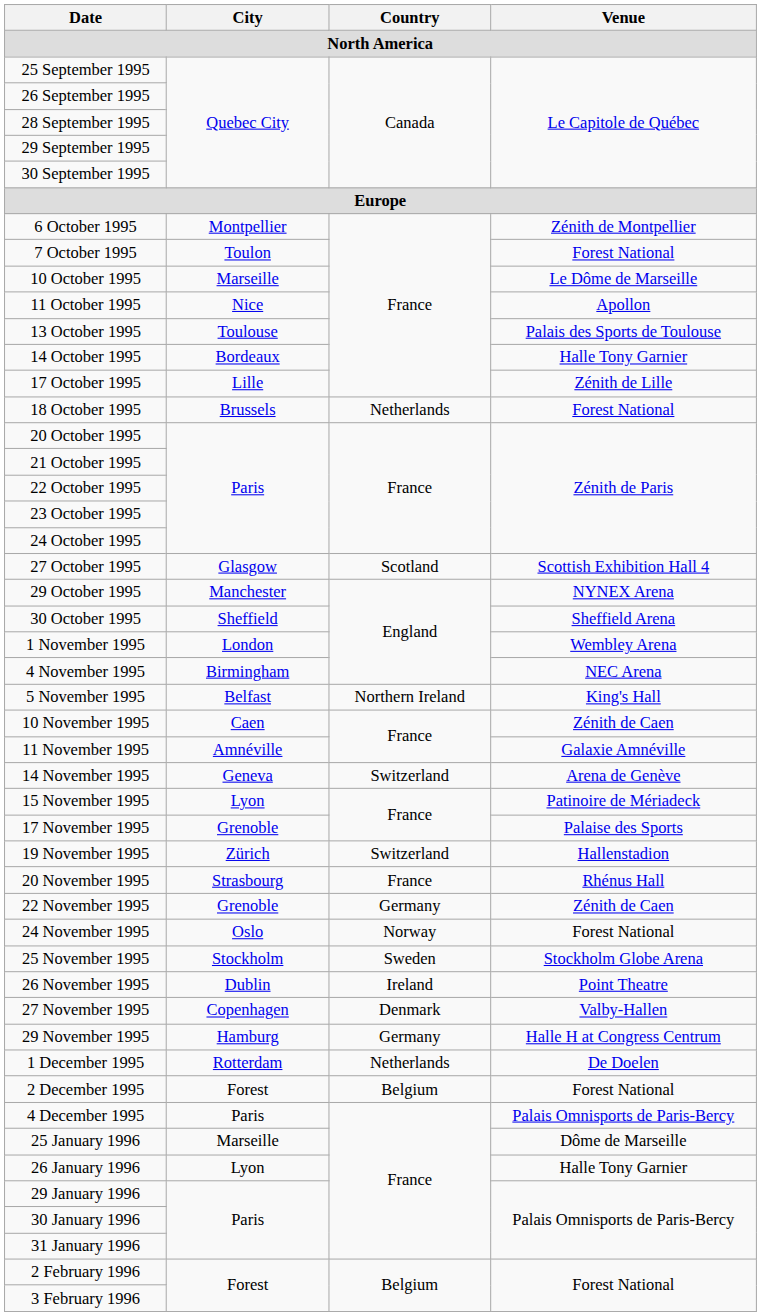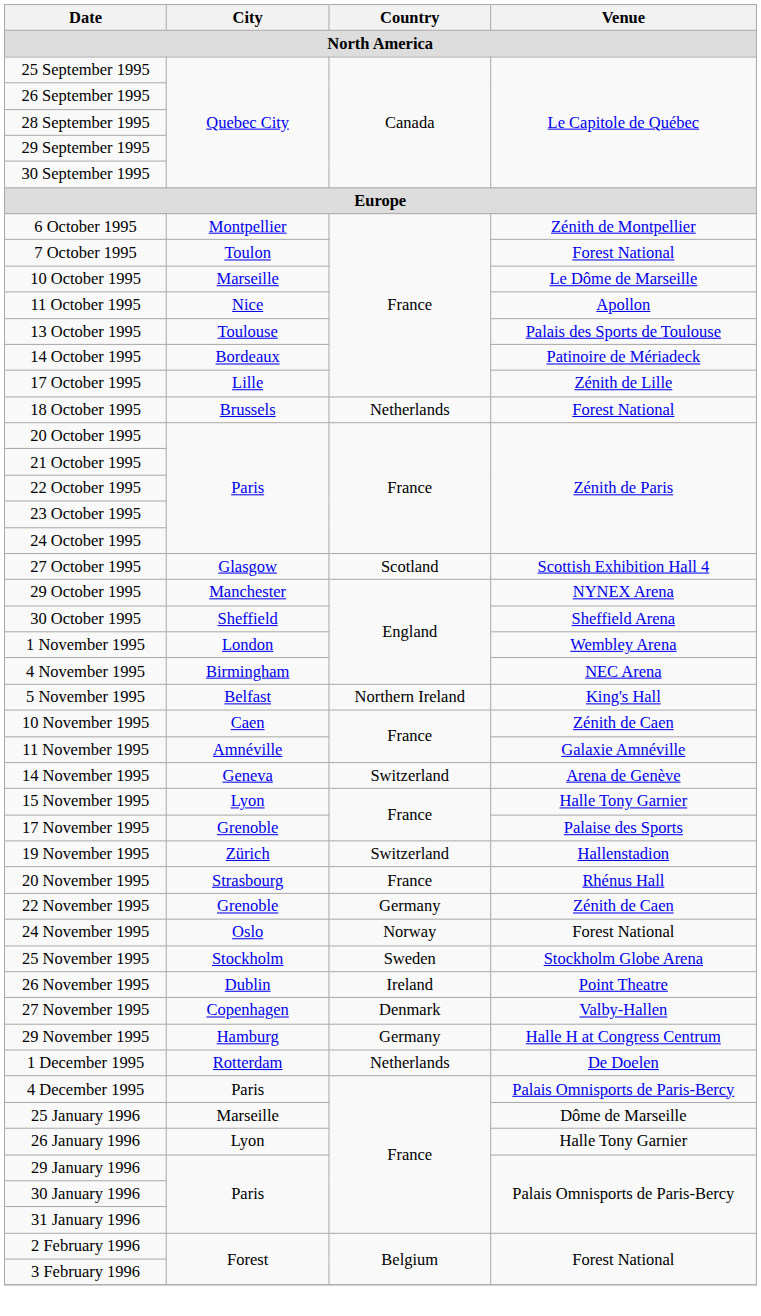14 October 1995 | Venue: Halle Tony Garnier -> Patinoire de Mériadeck
15 November 1995 | Venue: Patinoire de Mériadeck -> Halle Tony Garnier
- row: 2 December 1995 | Forest | Belgium | Forest National
